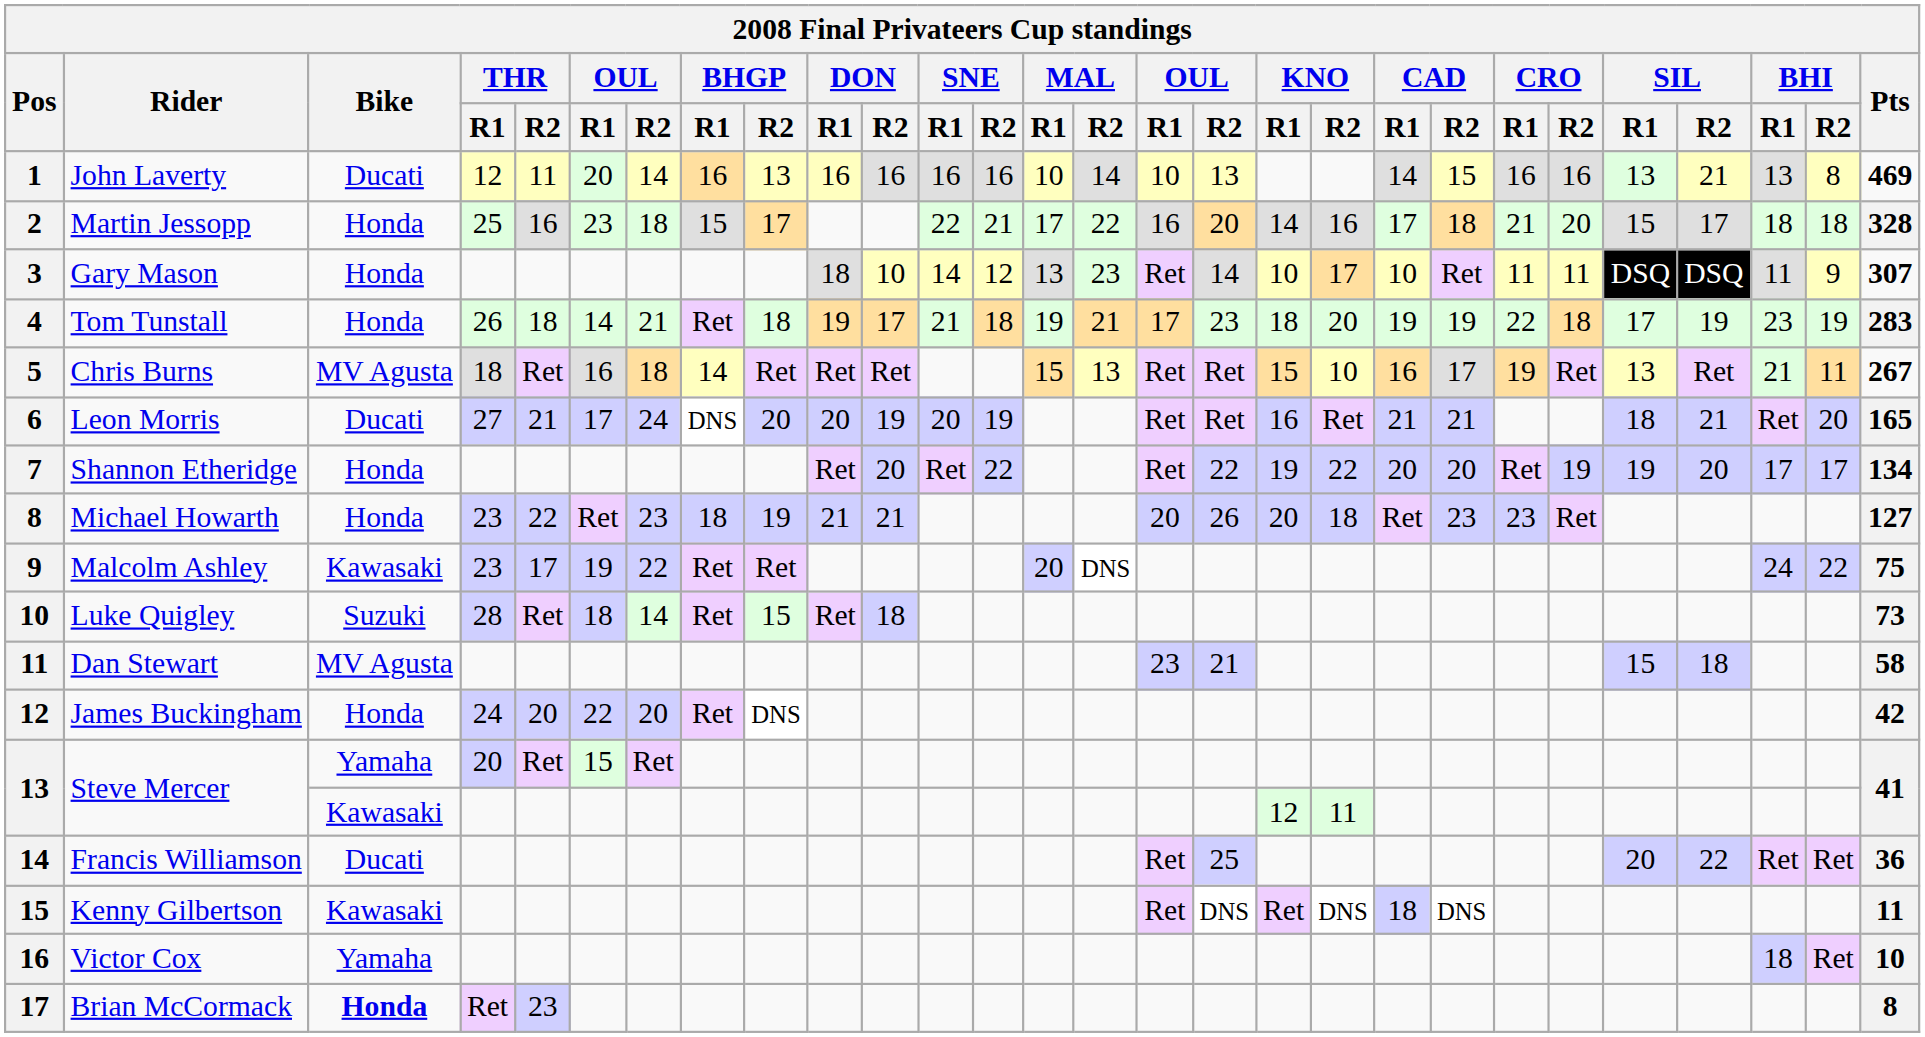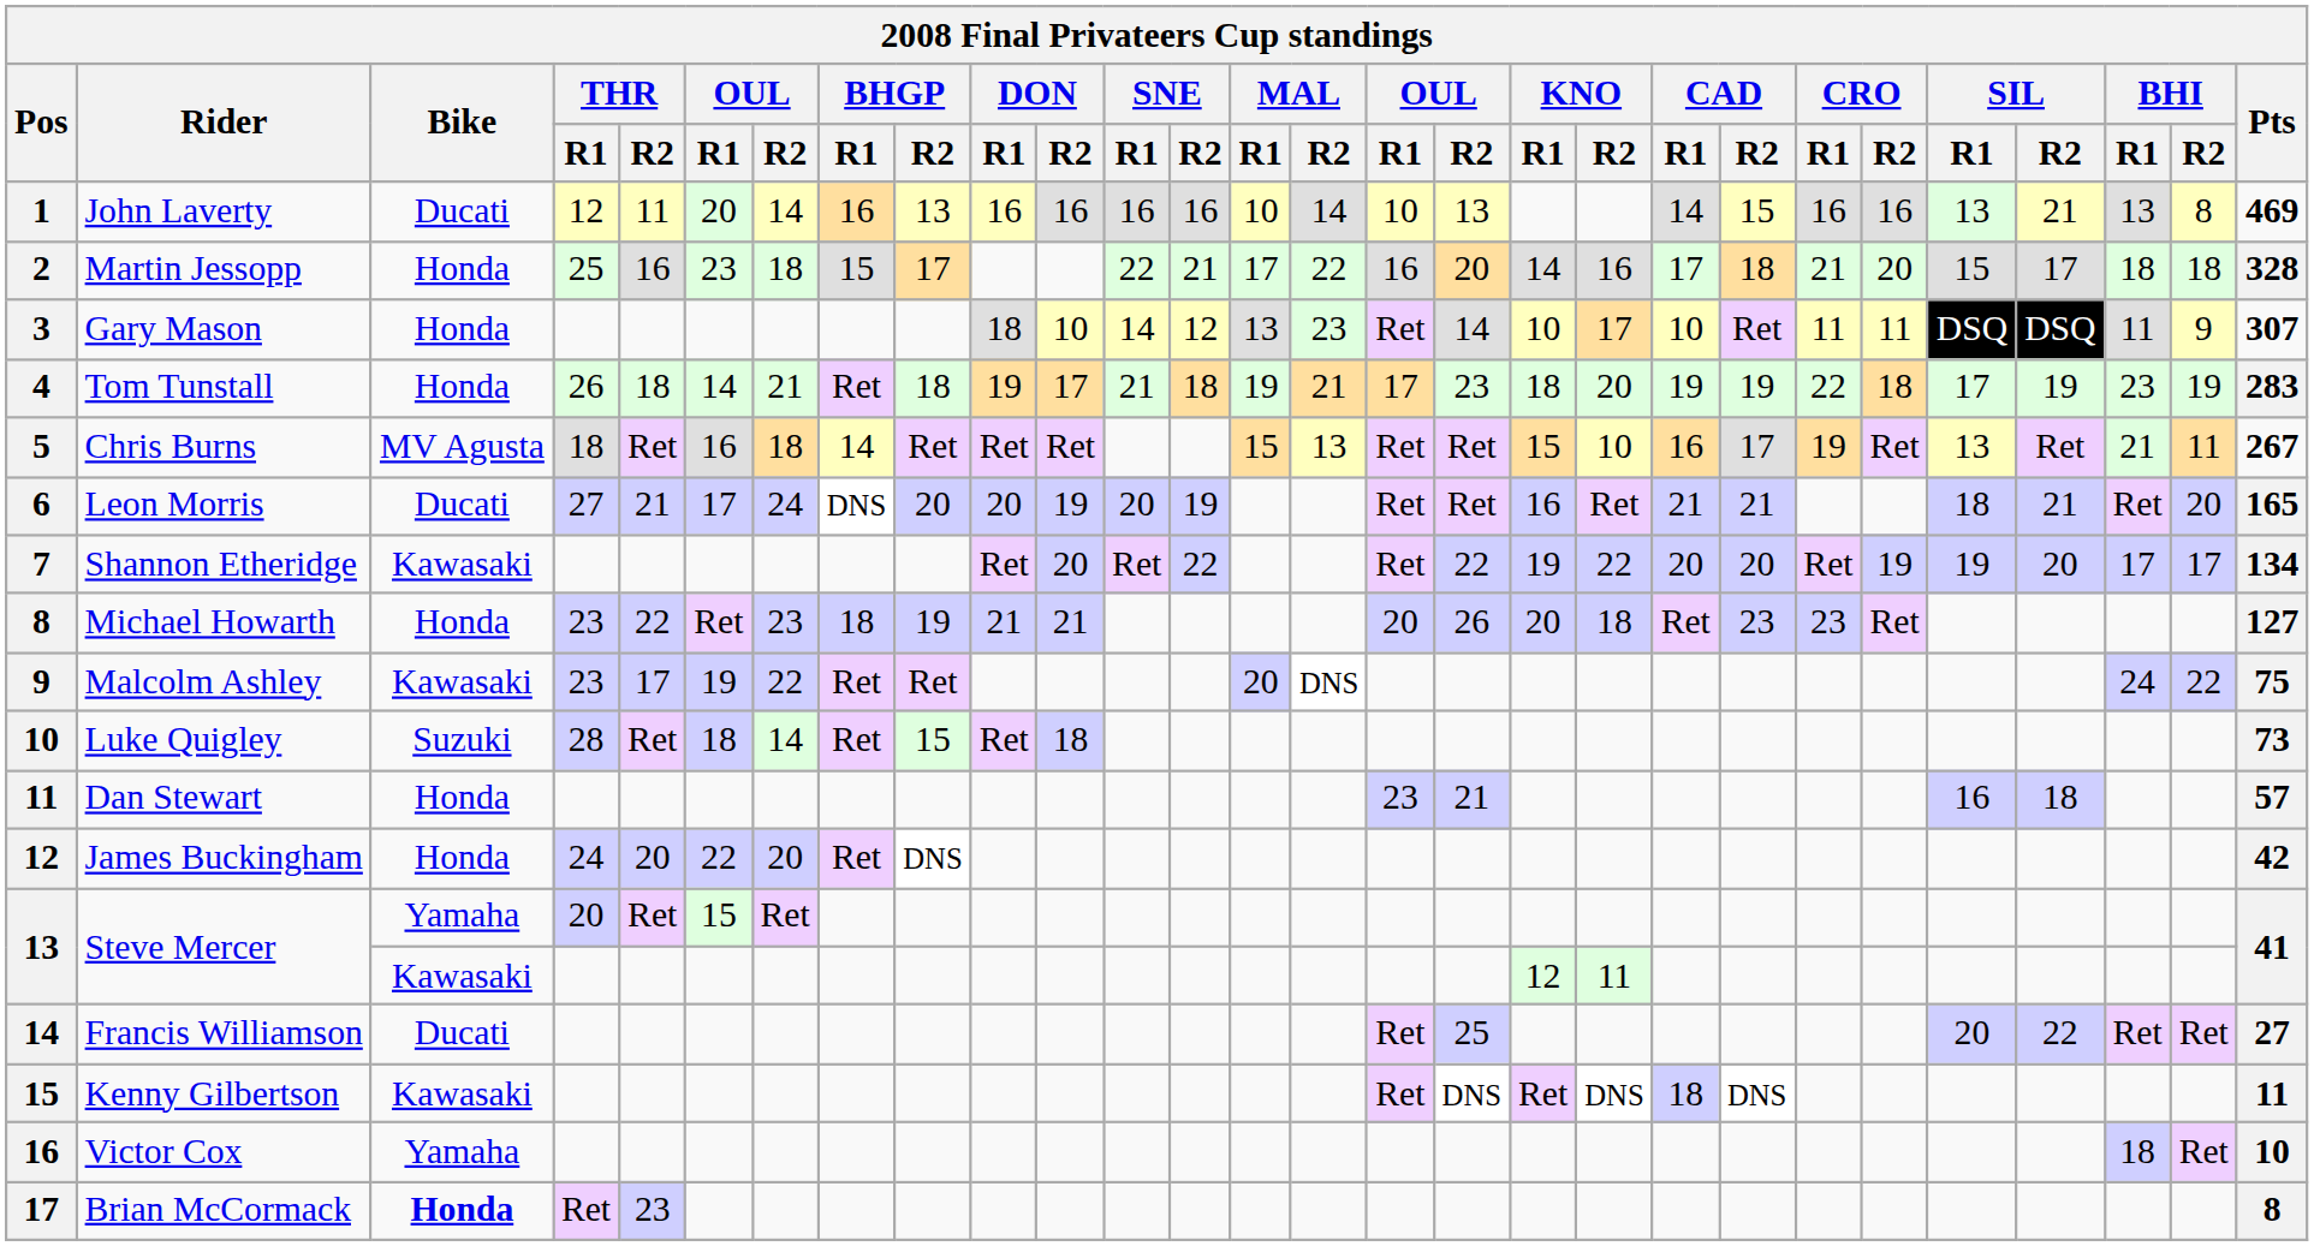Shannon Etheridge | Bike: Honda -> Kawasaki
Dan Stewart | Bike: MV Agusta -> Honda
Dan Stewart | SIL / R1: 15 -> 16
Dan Stewart | Pts: 58 -> 57
Francis Williamson | Pts: 36 -> 27
